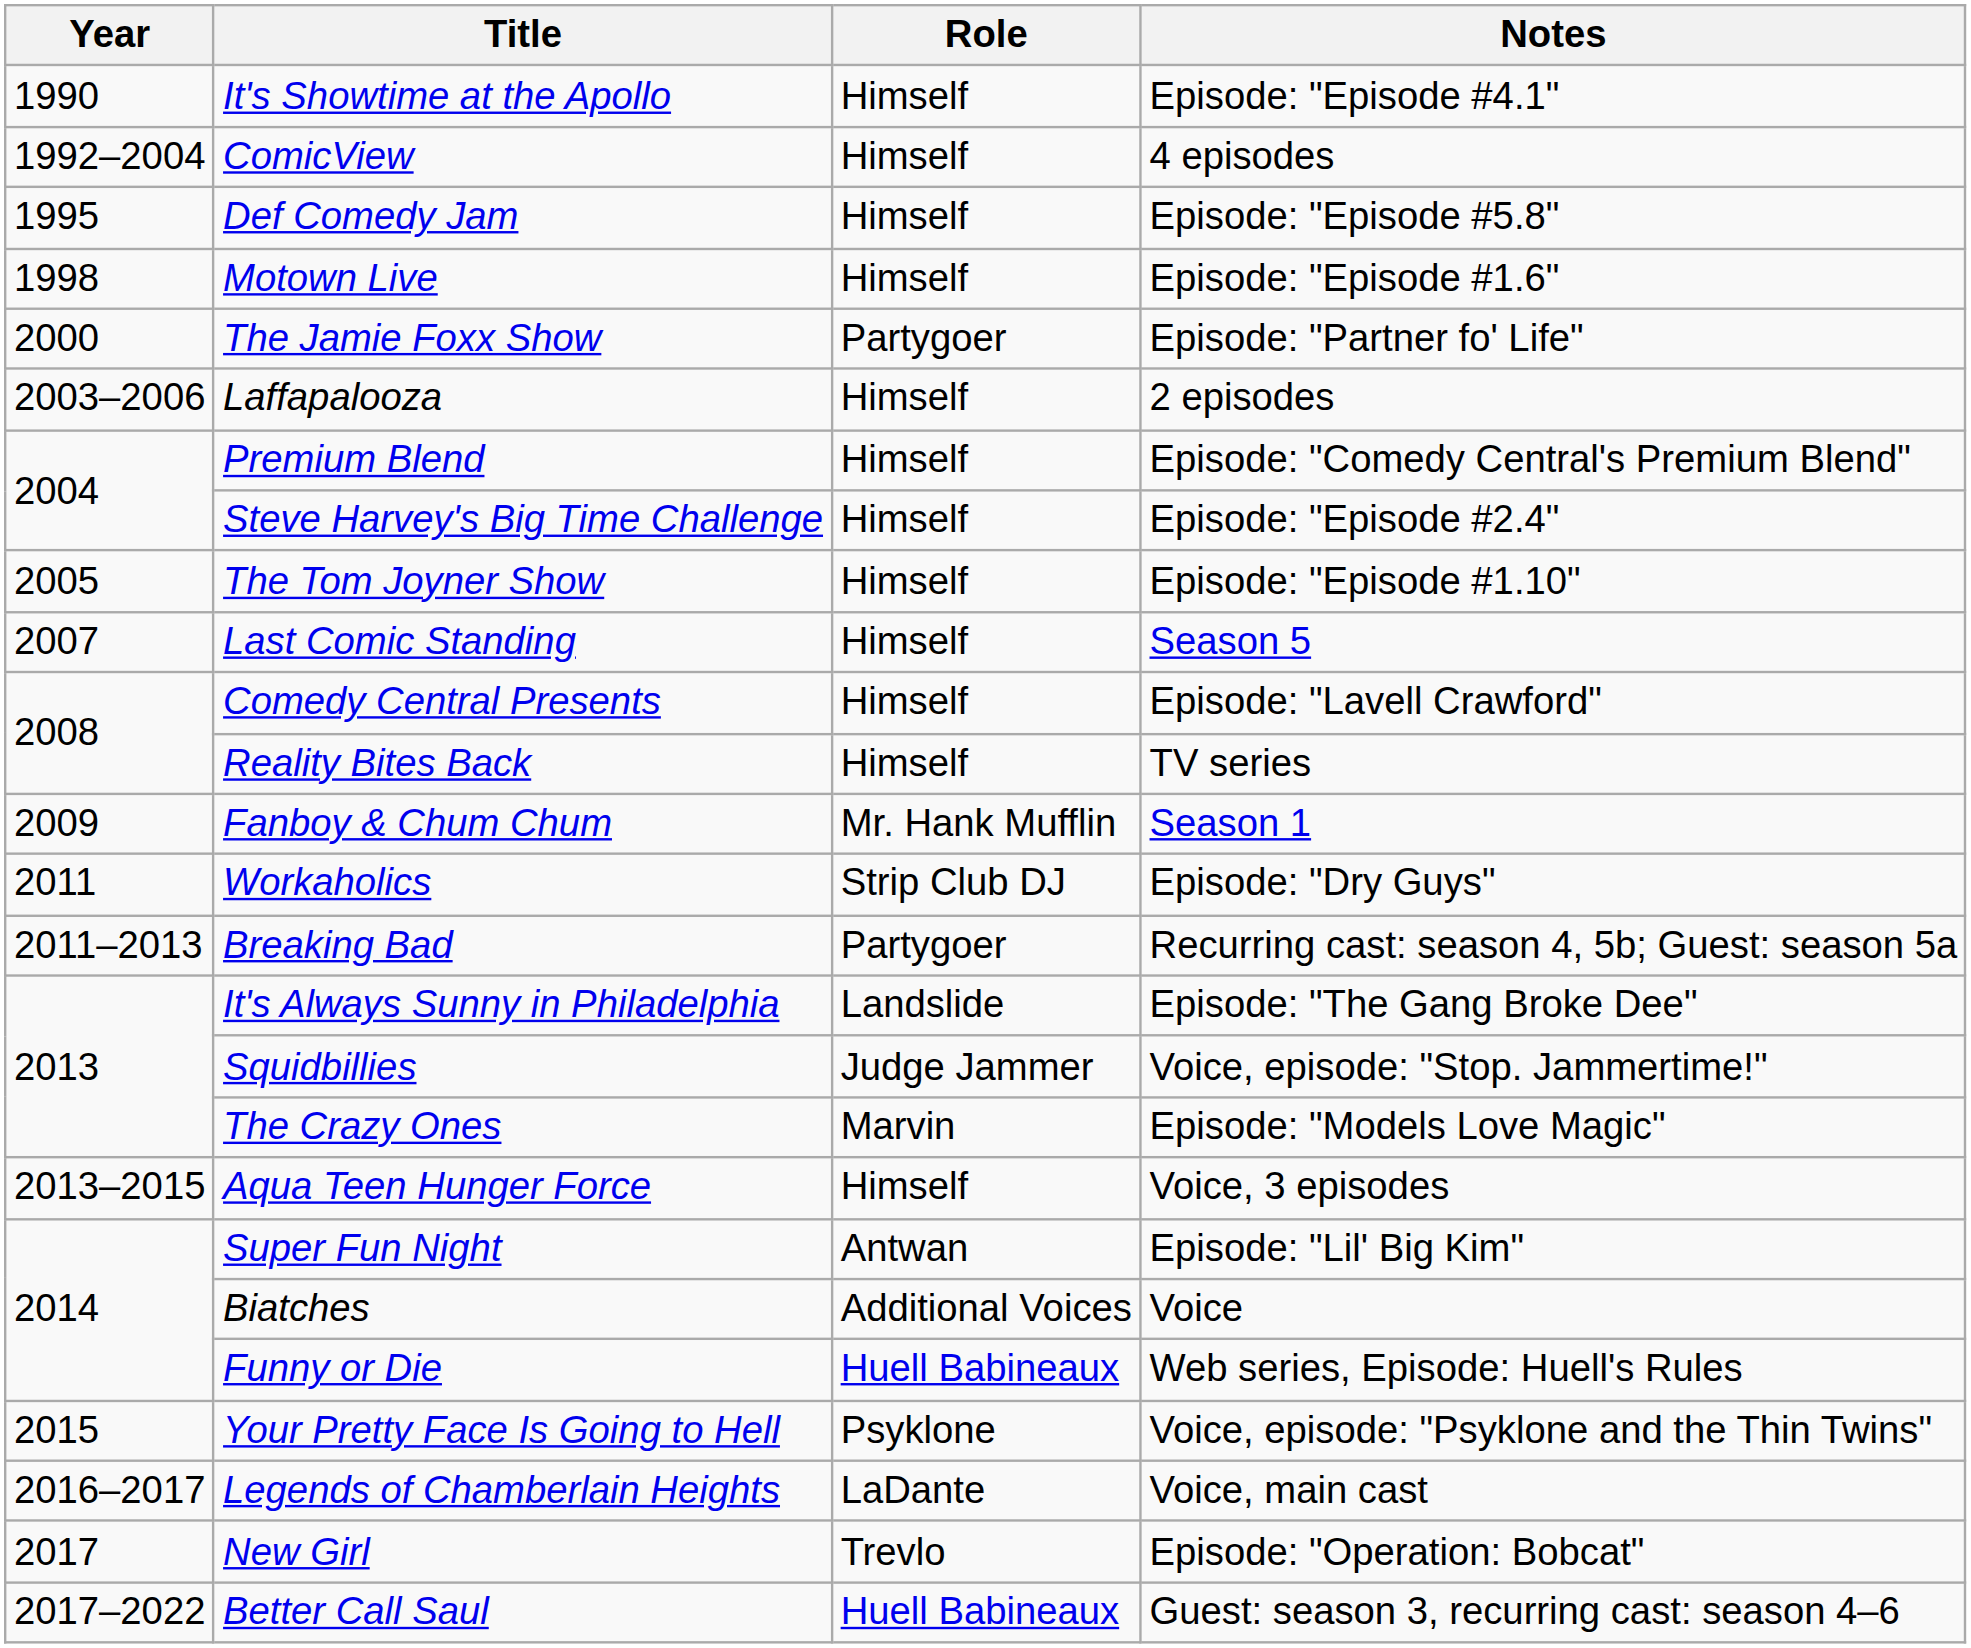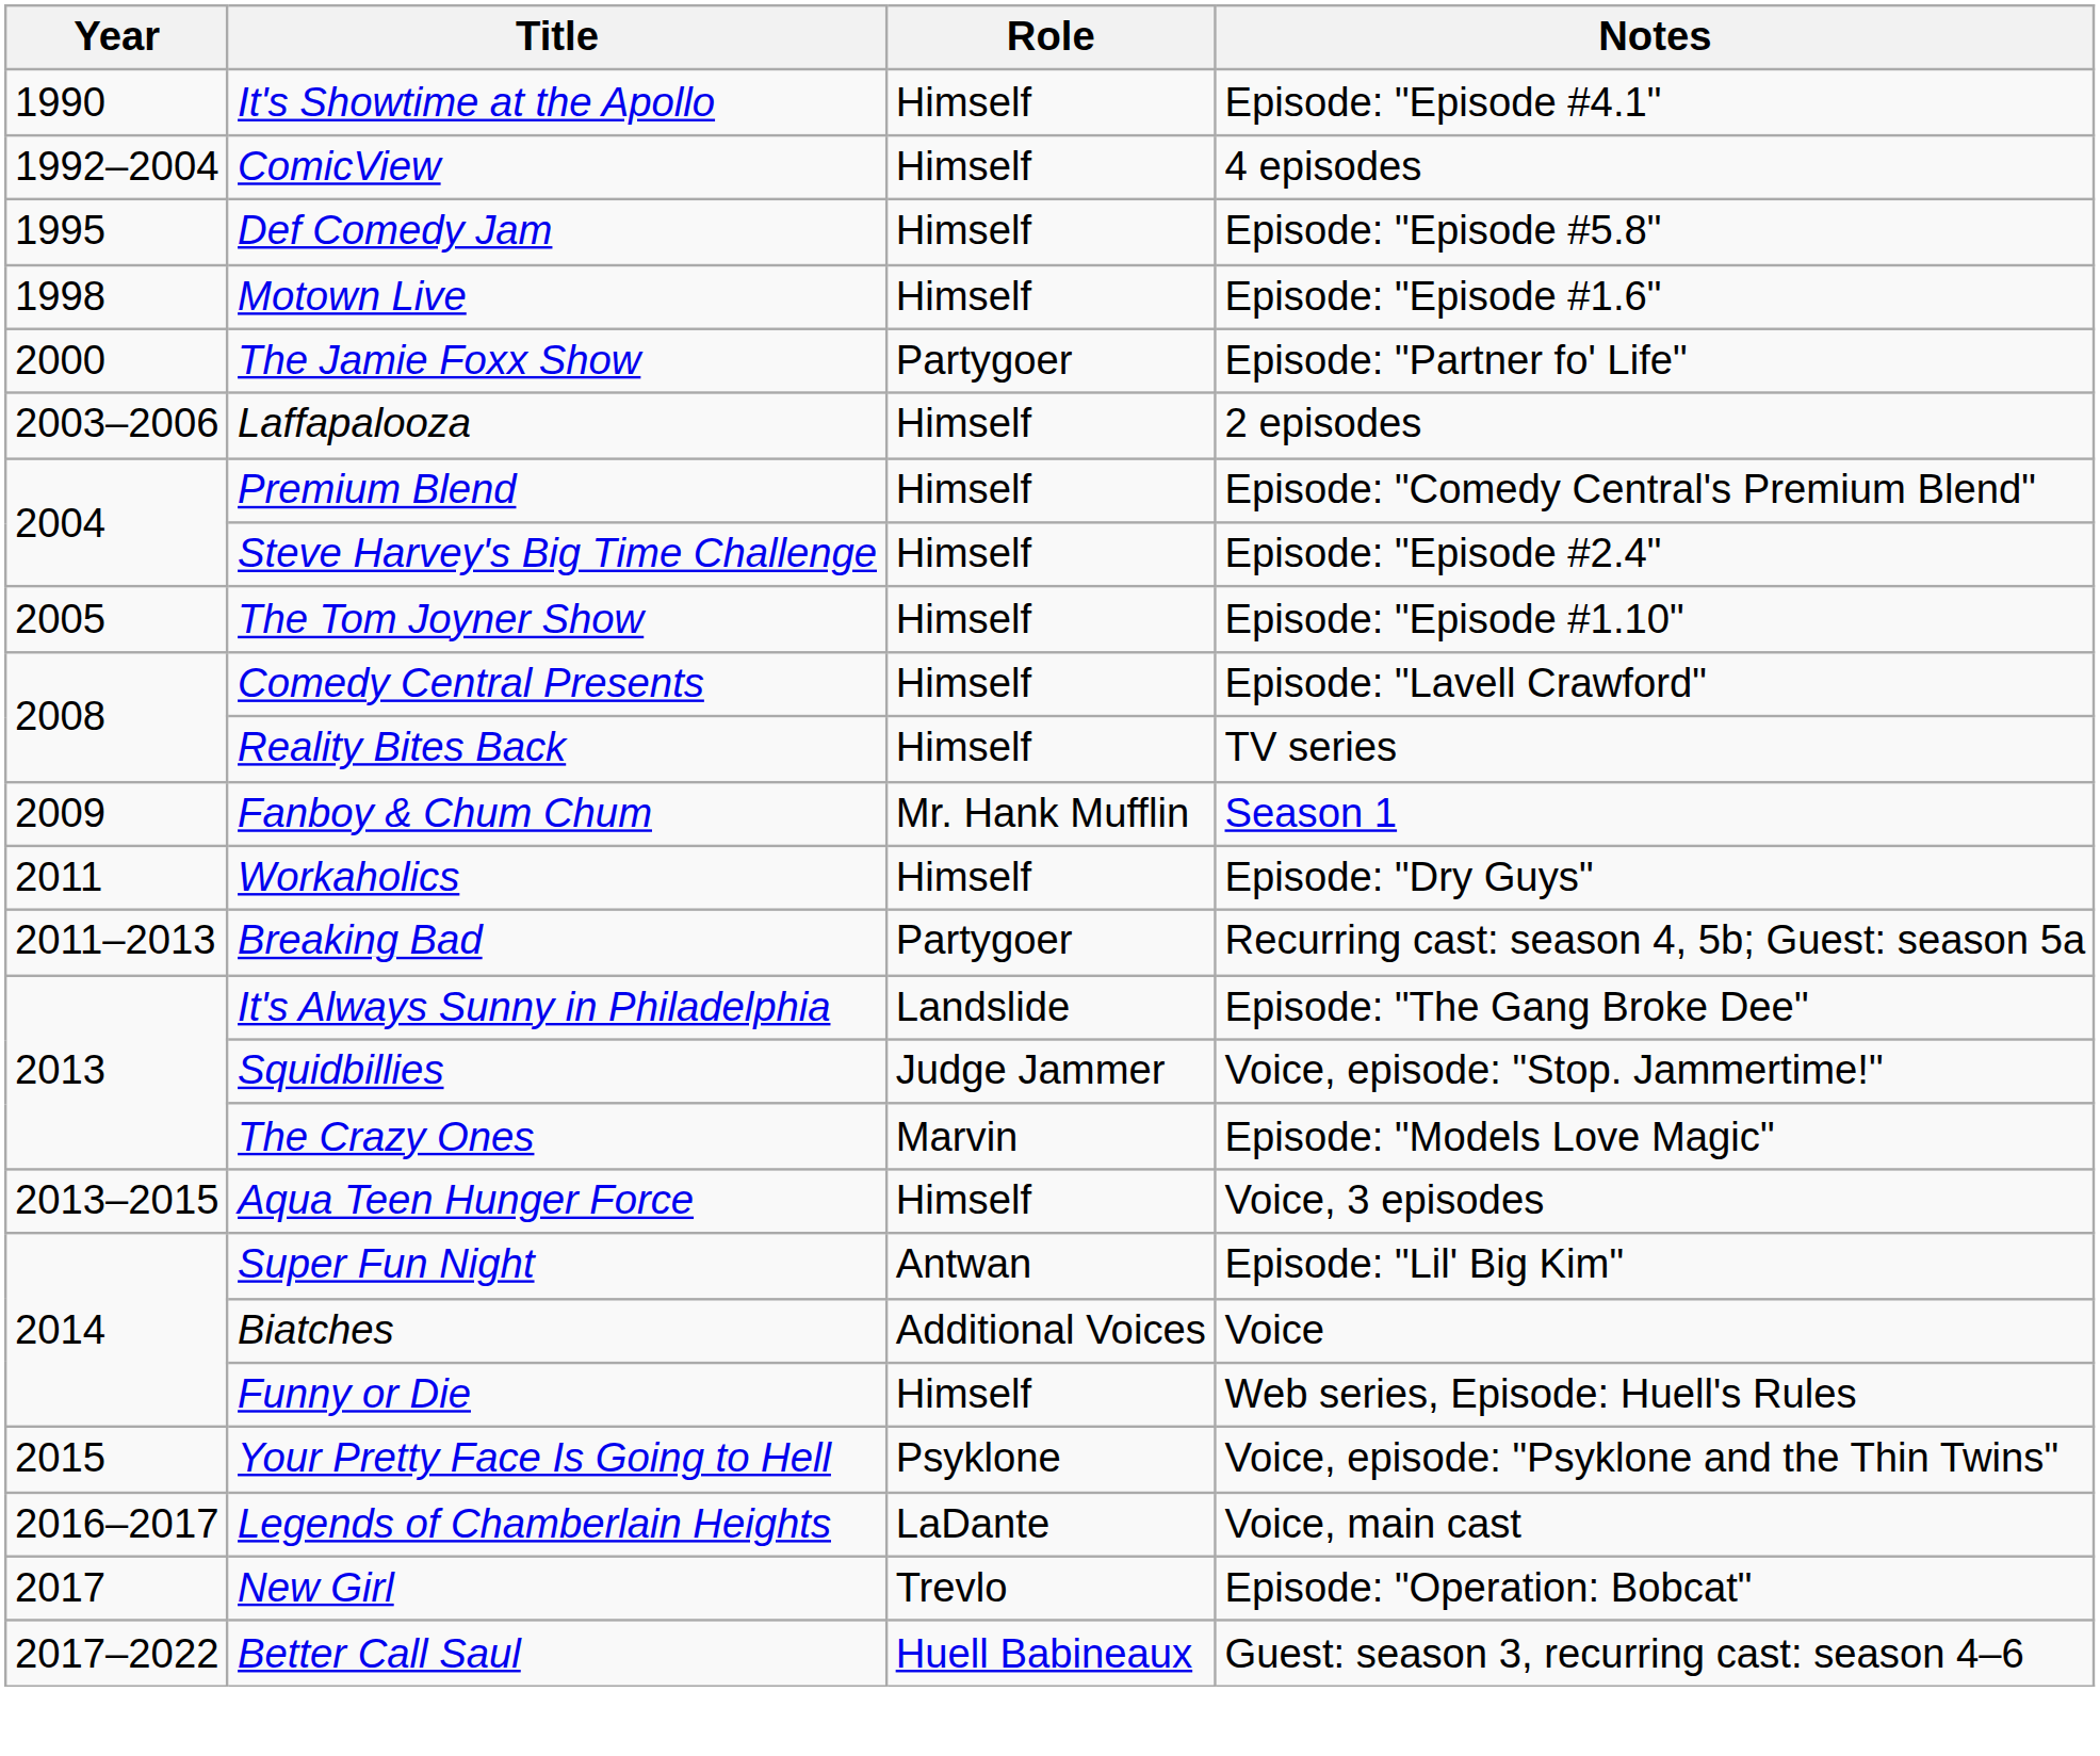- row: 2007 | Last Comic Standing | Himself | Season 5
Workaholics | Role: Strip Club DJ -> Himself
Funny or Die | Role: Huell Babineaux -> Himself
